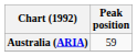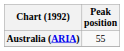Australia (ARIA) | Peak position: 59 -> 55
